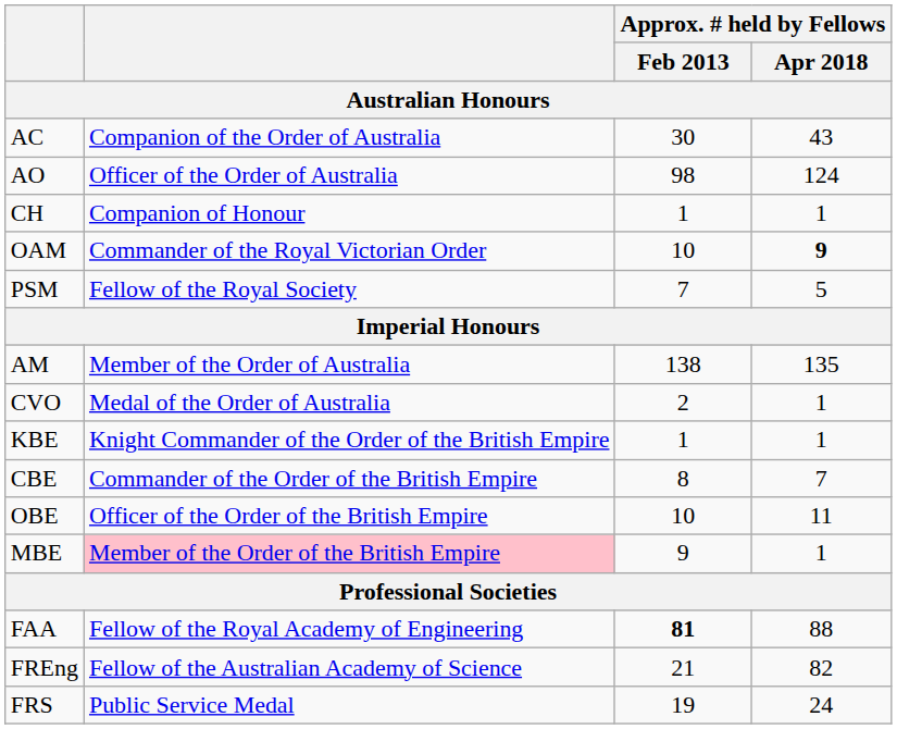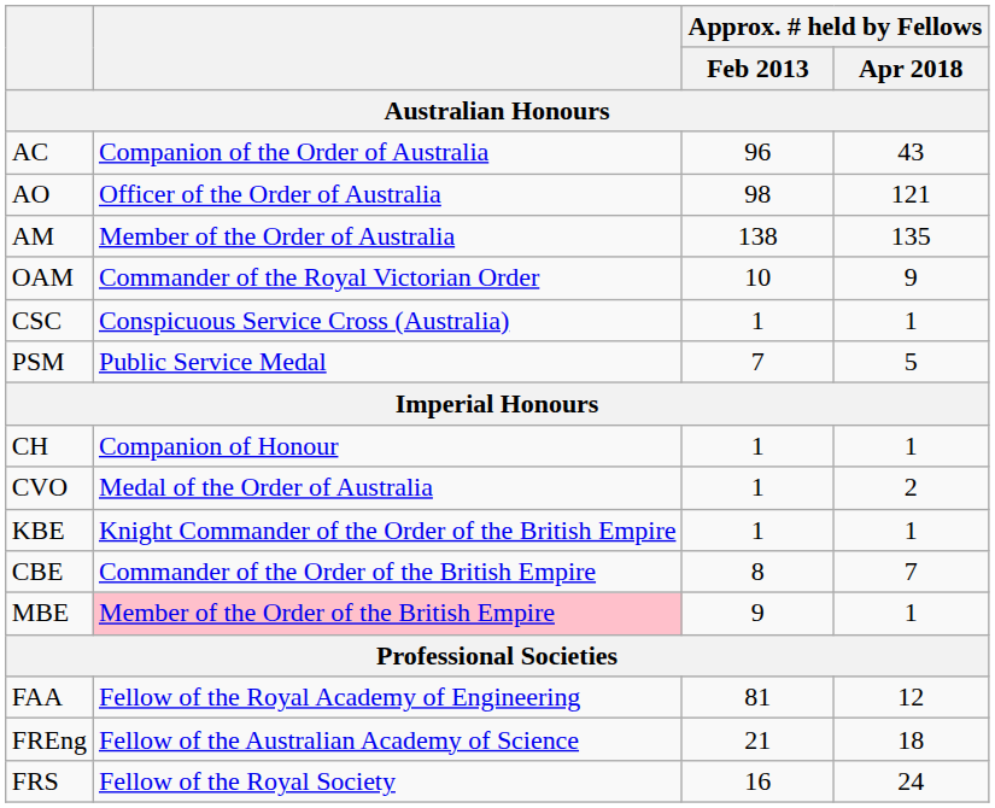AC | Approx. # held by Fellows / Feb 2013: 30 -> 96
AO | Approx. # held by Fellows / Apr 2018: 124 -> 121
rows swapped: AM <-> CH
OAM | Approx. # held by Fellows / Apr 2018: bold -> normal
+ row: CSC | Conspicuous Service Cross (Australia) | 1 | 1
PSM | column 2: Fellow of the Royal Society -> Public Service Medal
CVO | Approx. # held by Fellows / Feb 2013: 2 -> 1
CVO | Approx. # held by Fellows / Apr 2018: 1 -> 2
- row: OBE | Officer of the Order of the British Empire | 10 | 11
FAA | Approx. # held by Fellows / Feb 2013: bold -> normal
FAA | Approx. # held by Fellows / Apr 2018: 88 -> 12
FREng | Approx. # held by Fellows / Apr 2018: 82 -> 18
FRS | column 2: Public Service Medal -> Fellow of the Royal Society
FRS | Approx. # held by Fellows / Feb 2013: 19 -> 16
